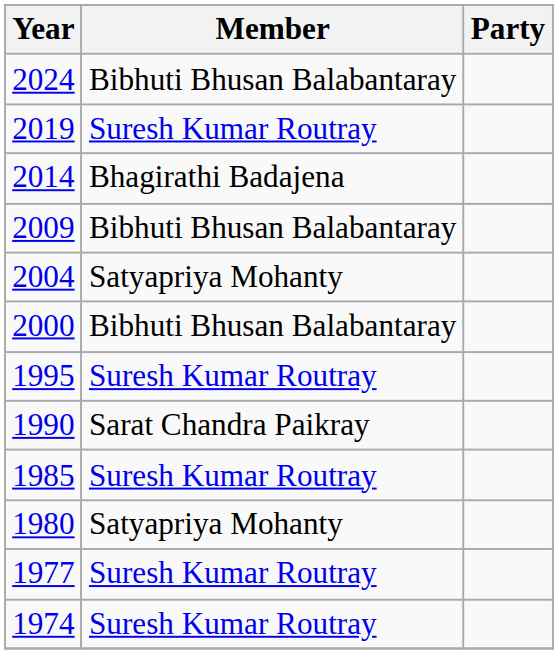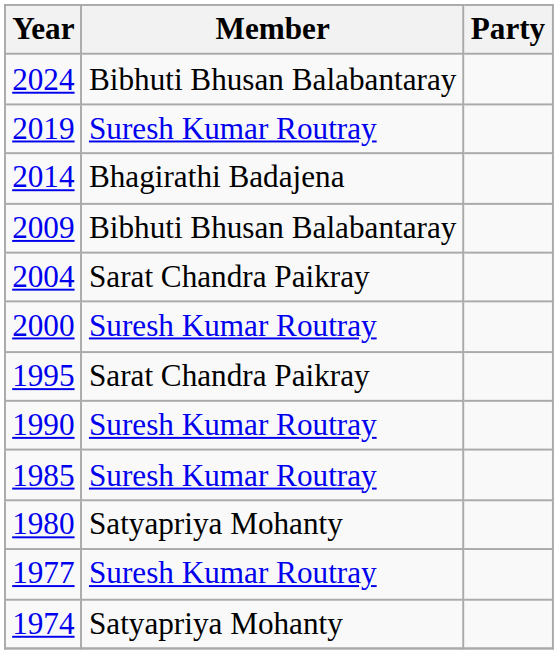2004 | Member: Satyapriya Mohanty -> Sarat Chandra Paikray
2000 | Member: Bibhuti Bhusan Balabantaray -> Suresh Kumar Routray
1995 | Member: Suresh Kumar Routray -> Sarat Chandra Paikray
1990 | Member: Sarat Chandra Paikray -> Suresh Kumar Routray
1974 | Member: Suresh Kumar Routray -> Satyapriya Mohanty
